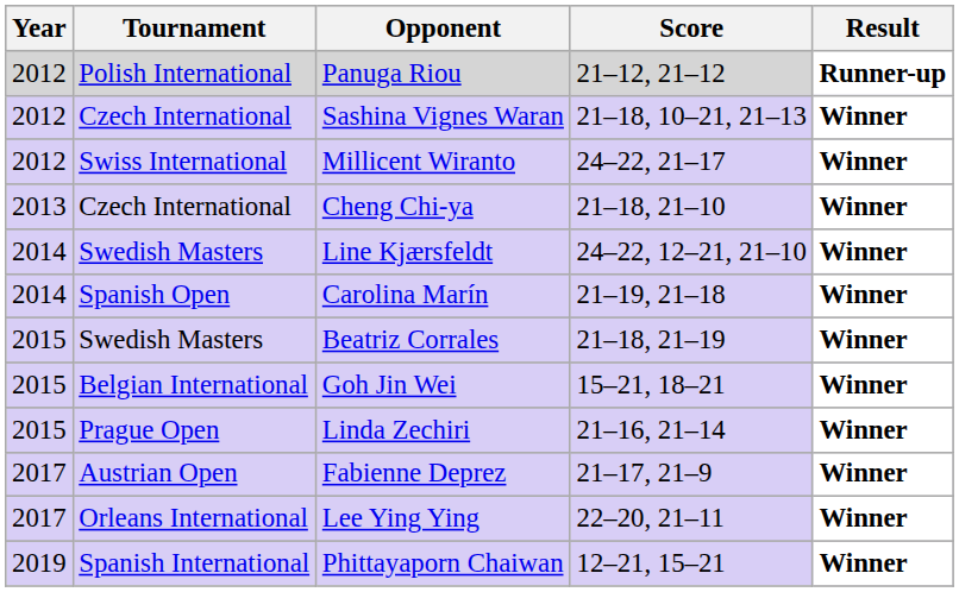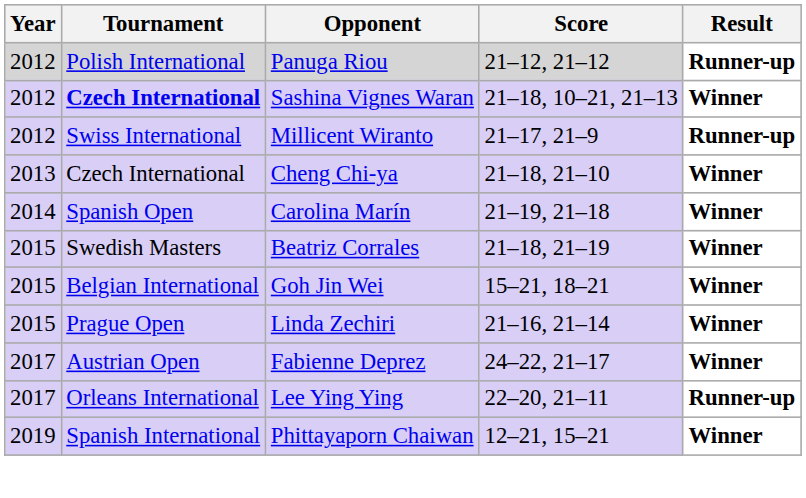Sashina Vignes Waran | Tournament: normal -> bold
Millicent Wiranto | Score: 24–22, 21–17 -> 21–17, 21–9
Millicent Wiranto | Result: Winner -> Runner-up
- row: 2014 | Swedish Masters | Line Kjærsfeldt | 24–22, 12–21, 21–10 | Winner
Fabienne Deprez | Score: 21–17, 21–9 -> 24–22, 21–17
Lee Ying Ying | Result: Winner -> Runner-up
